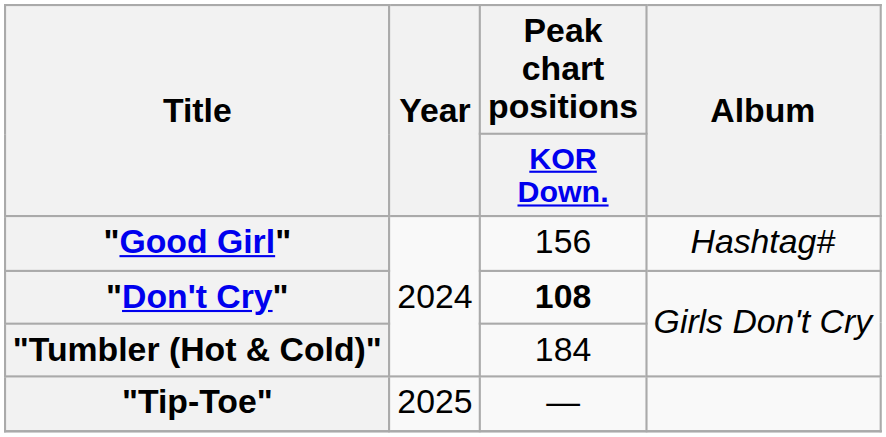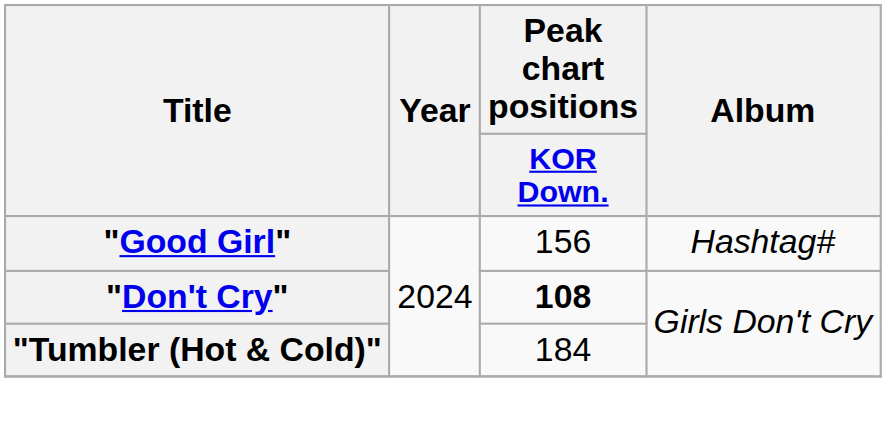- row: "Tip-Toe" | 2025 | —
